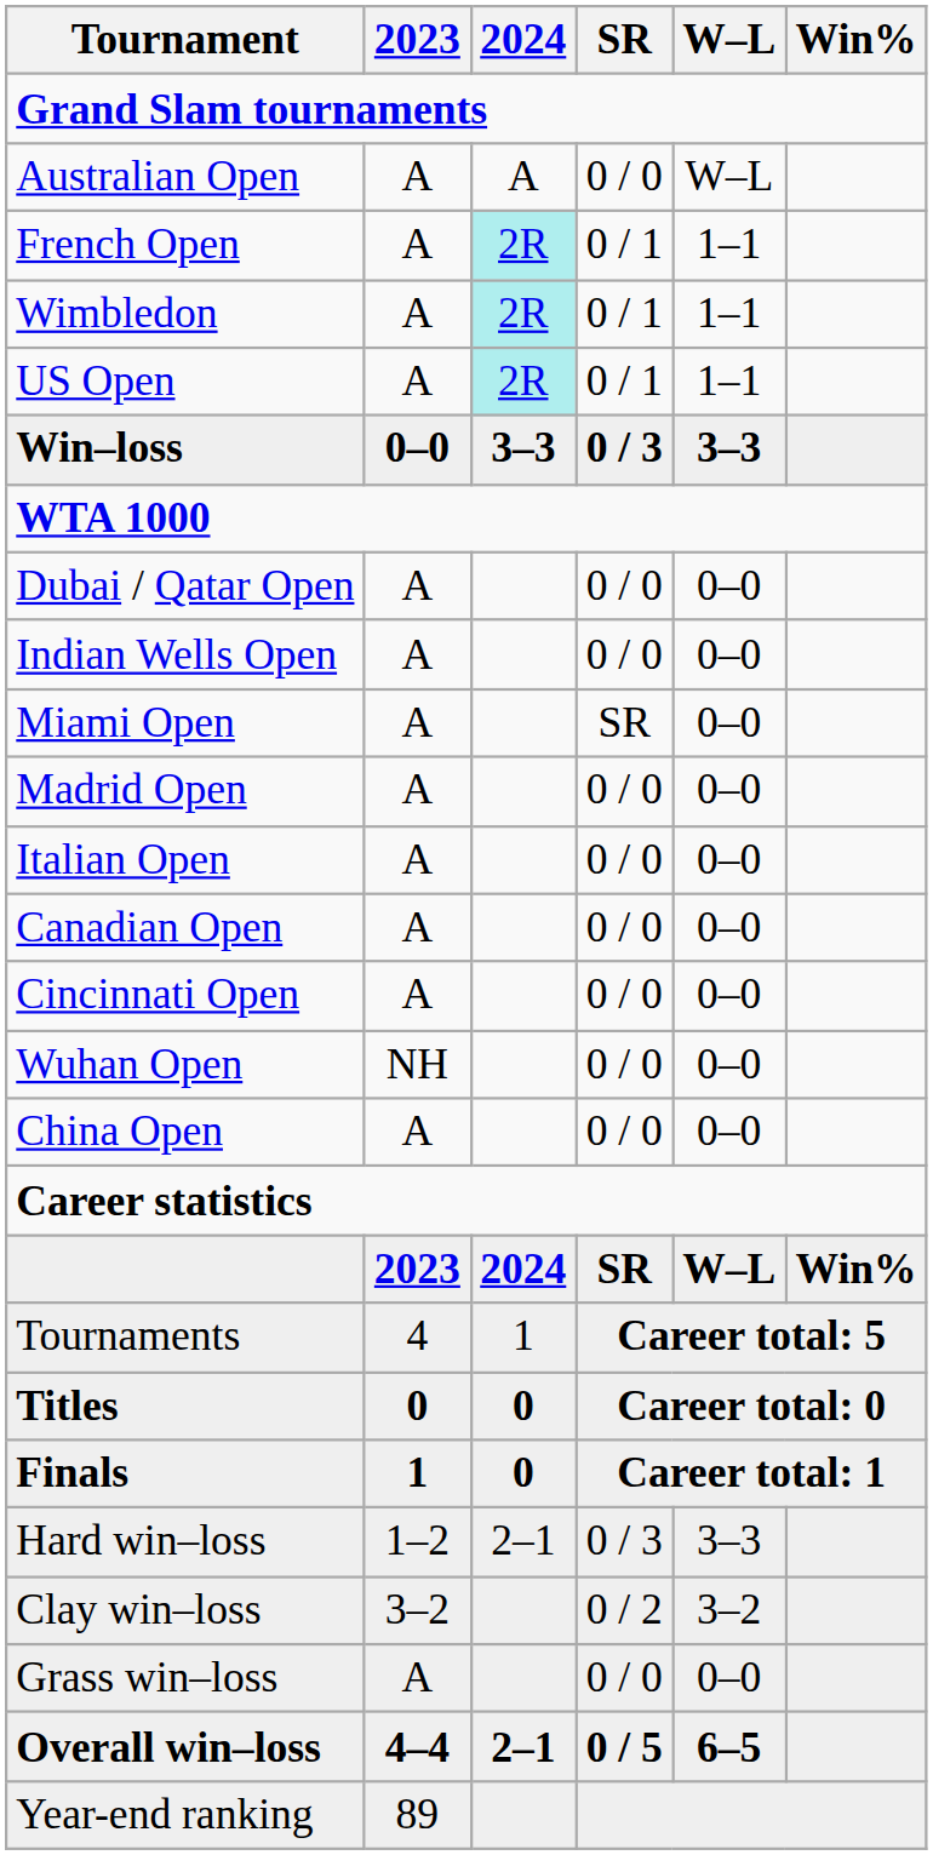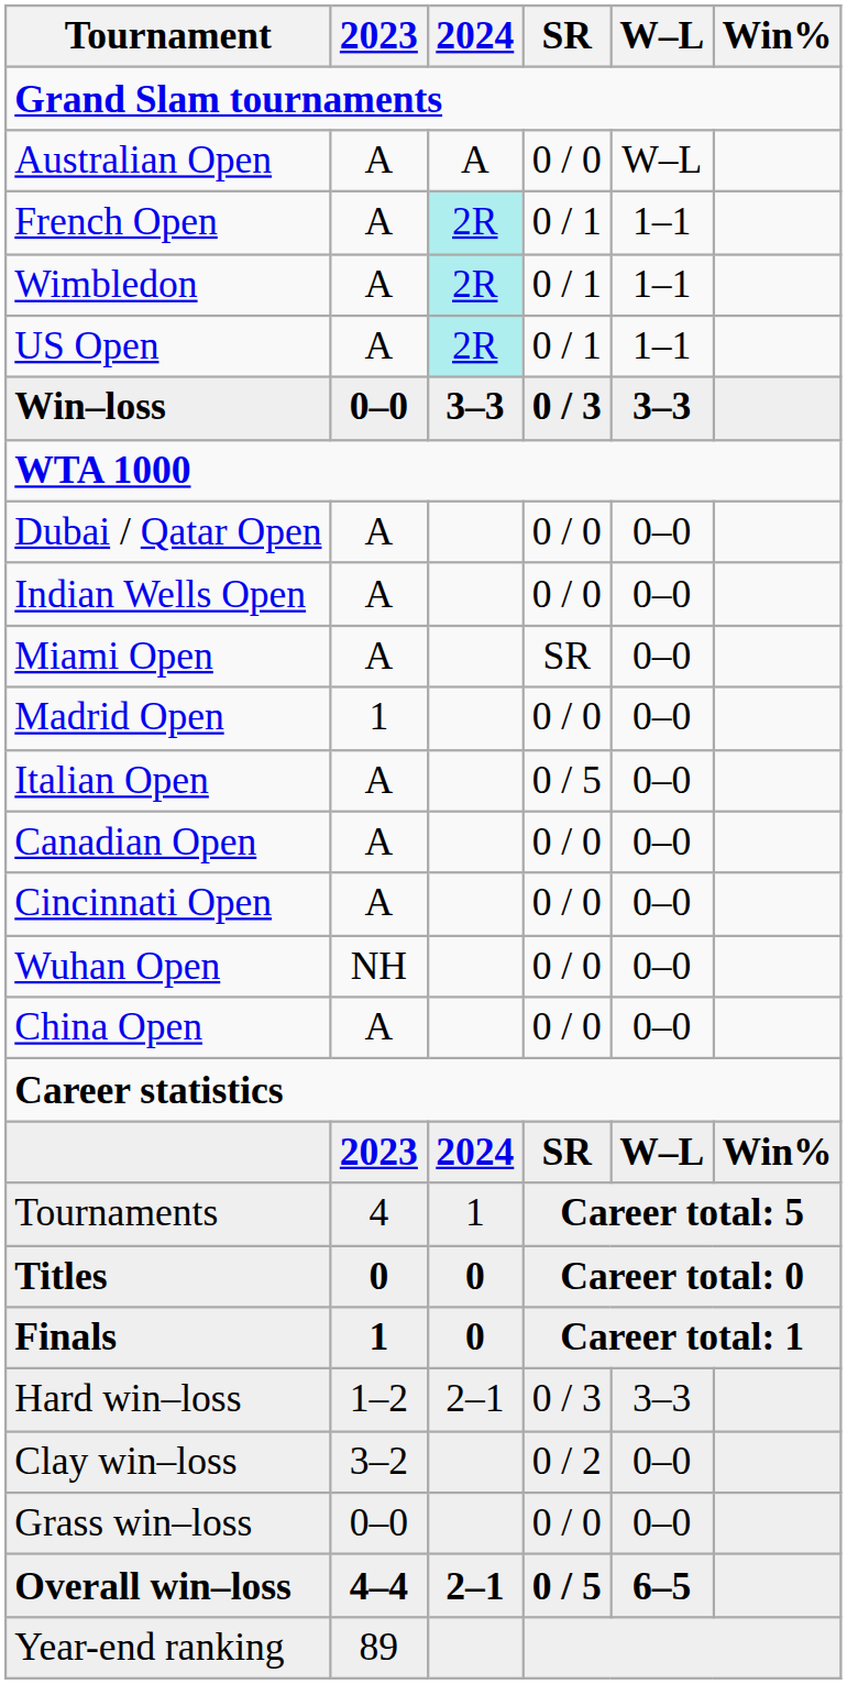Madrid Open | 2023: A -> 1
Italian Open | SR: 0 / 0 -> 0 / 5
Clay win–loss | W–L: 3–2 -> 0–0
Grass win–loss | 2023: A -> 0–0
